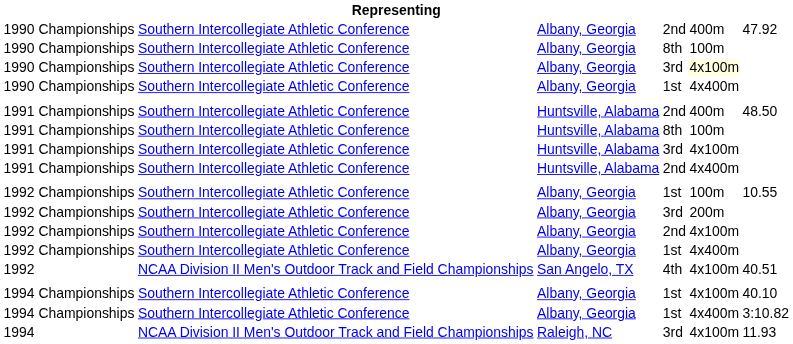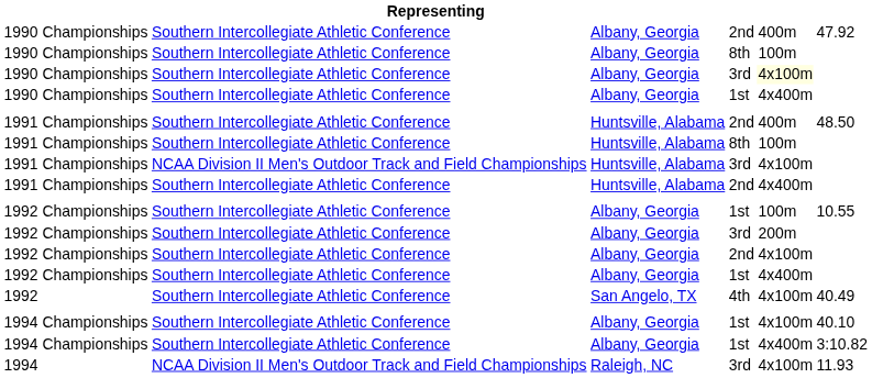1991 Championships / 3rd | column 2: Southern Intercollegiate Athletic Conference -> NCAA Division II Men's Outdoor Track and Field Championships
1992 | column 2: NCAA Division II Men's Outdoor Track and Field Championships -> Southern Intercollegiate Athletic Conference
1992 | column 6: 40.51 -> 40.49
